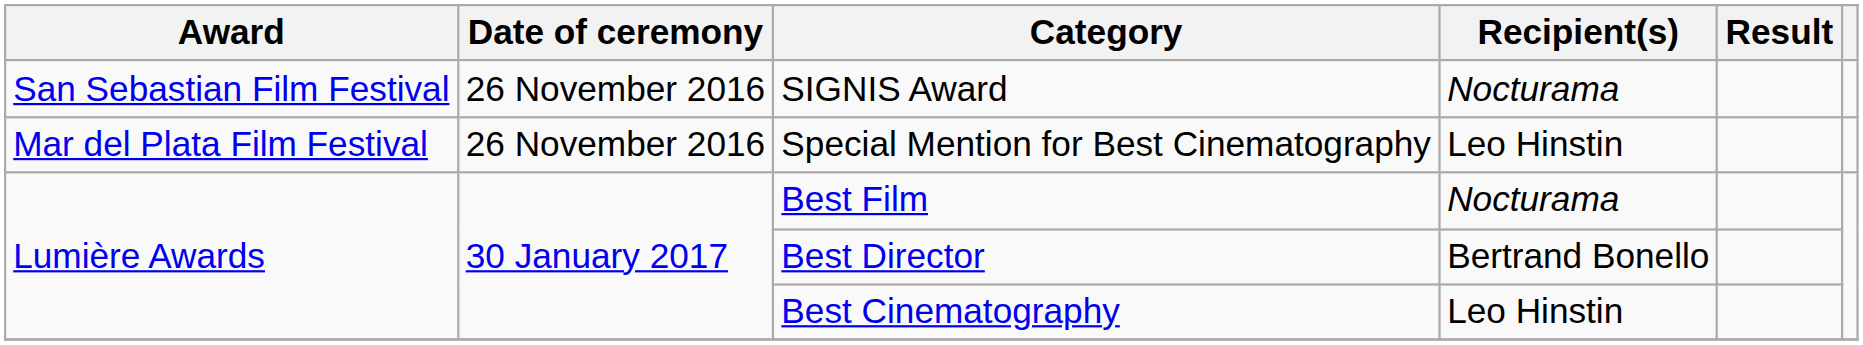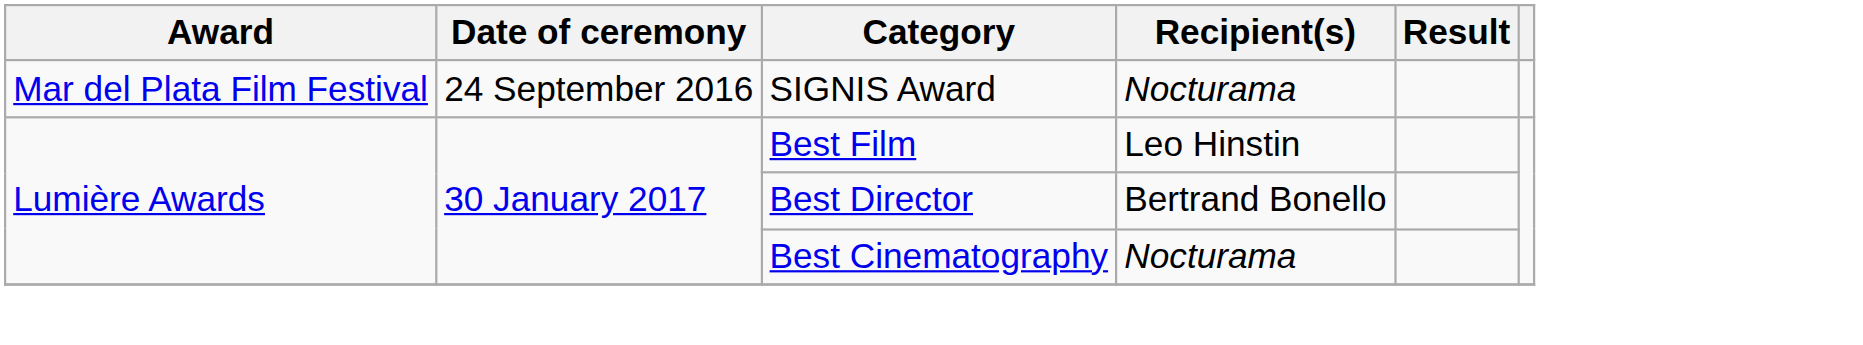SIGNIS Award | Award: San Sebastian Film Festival -> Mar del Plata Film Festival
SIGNIS Award | Date of ceremony: 26 November 2016 -> 24 September 2016
- row: Mar del Plata Film Festival | 26 November 2016 | Special Mention for Best Cinematography | Leo Hinstin
Best Film | Recipient(s): Nocturama -> Leo Hinstin
Best Cinematography | Recipient(s): Leo Hinstin -> Nocturama
